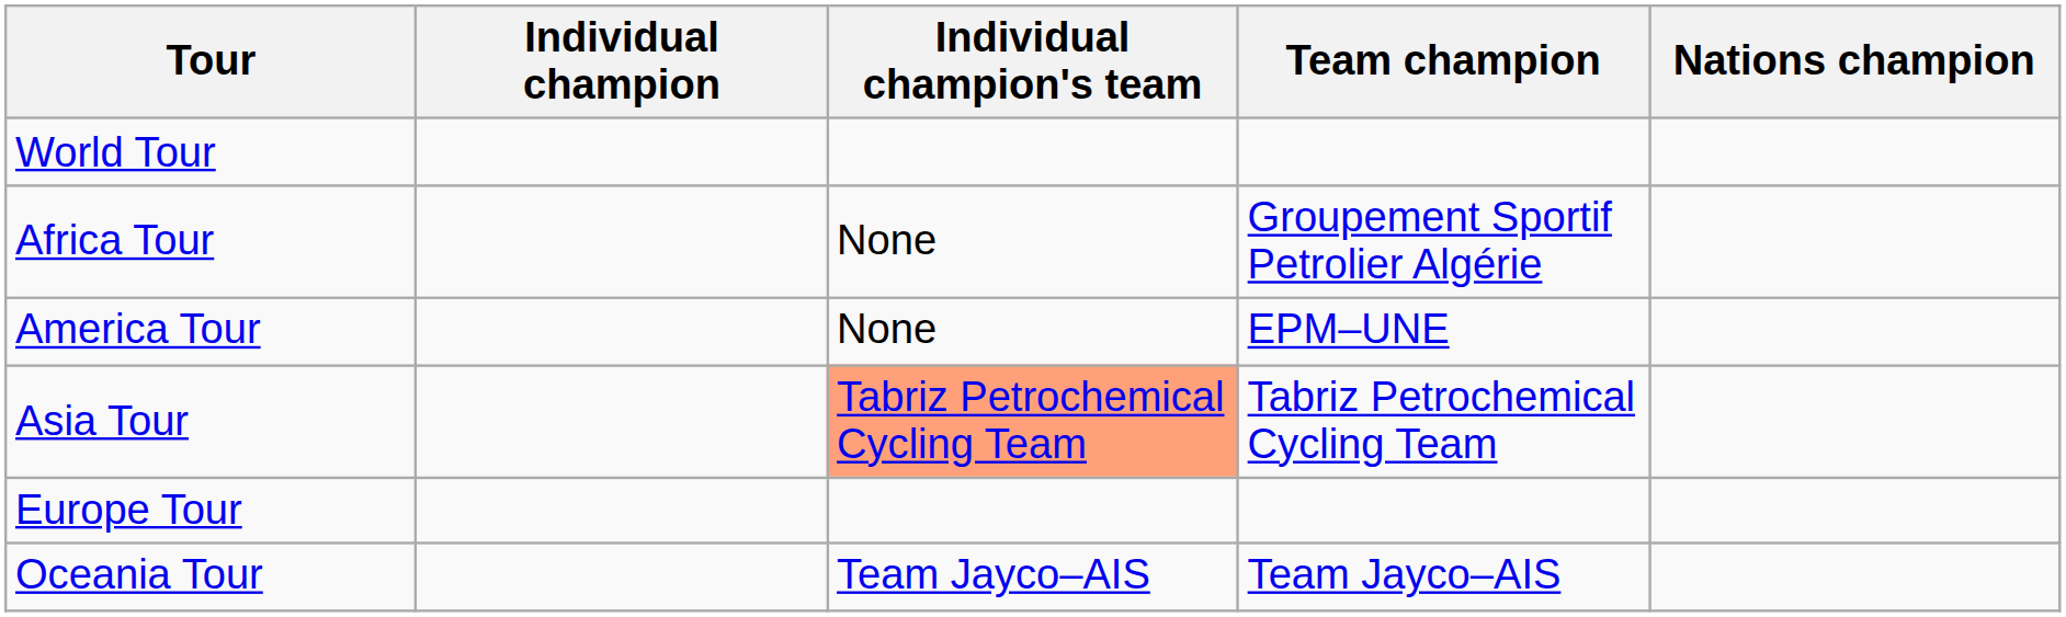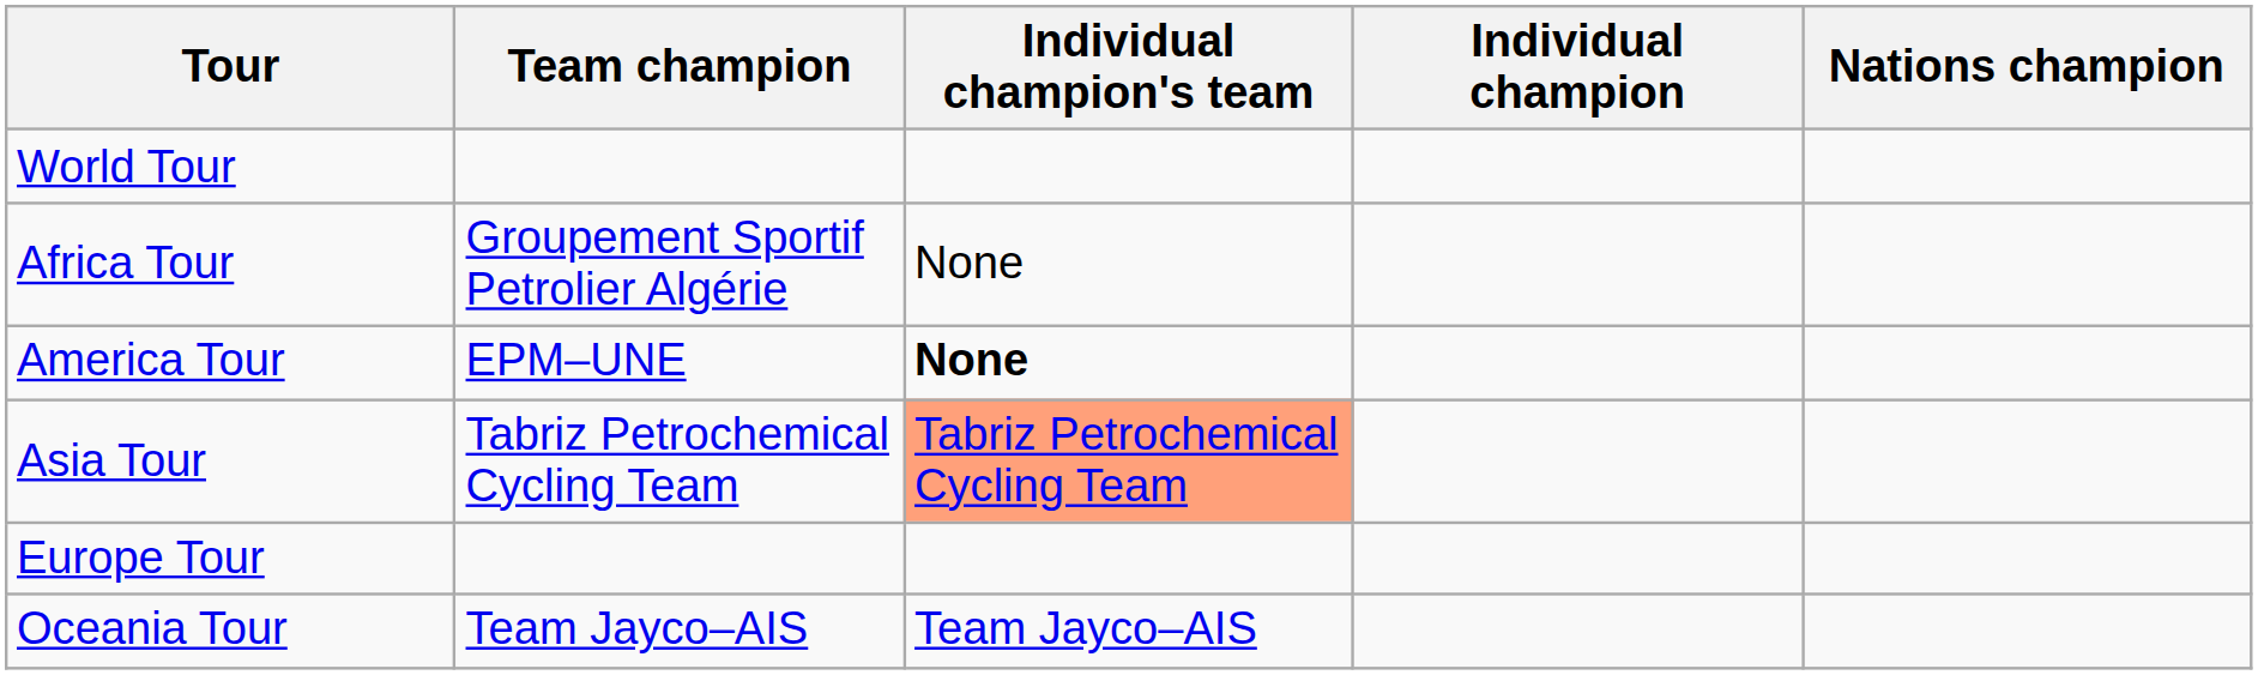columns swapped: Individual champion <-> Team champion
America Tour | Individual champion's team: normal -> bold
